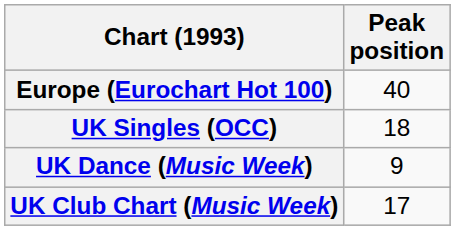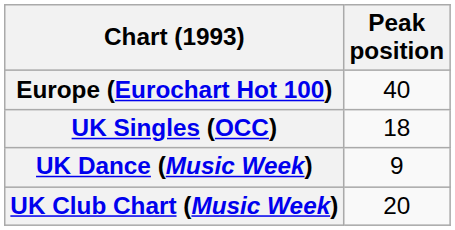UK Club Chart (Music Week) | Peak position: 17 -> 20
